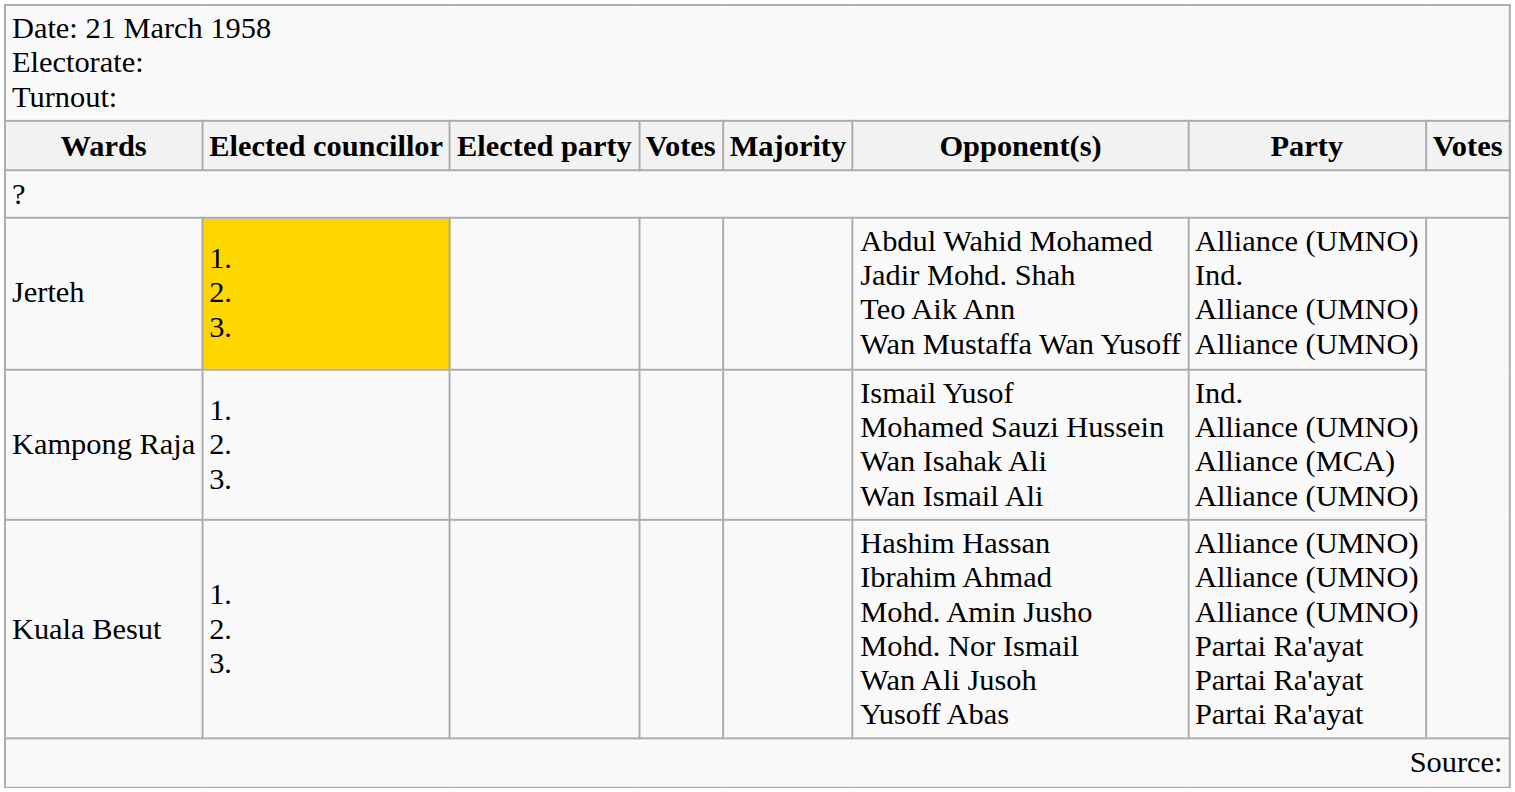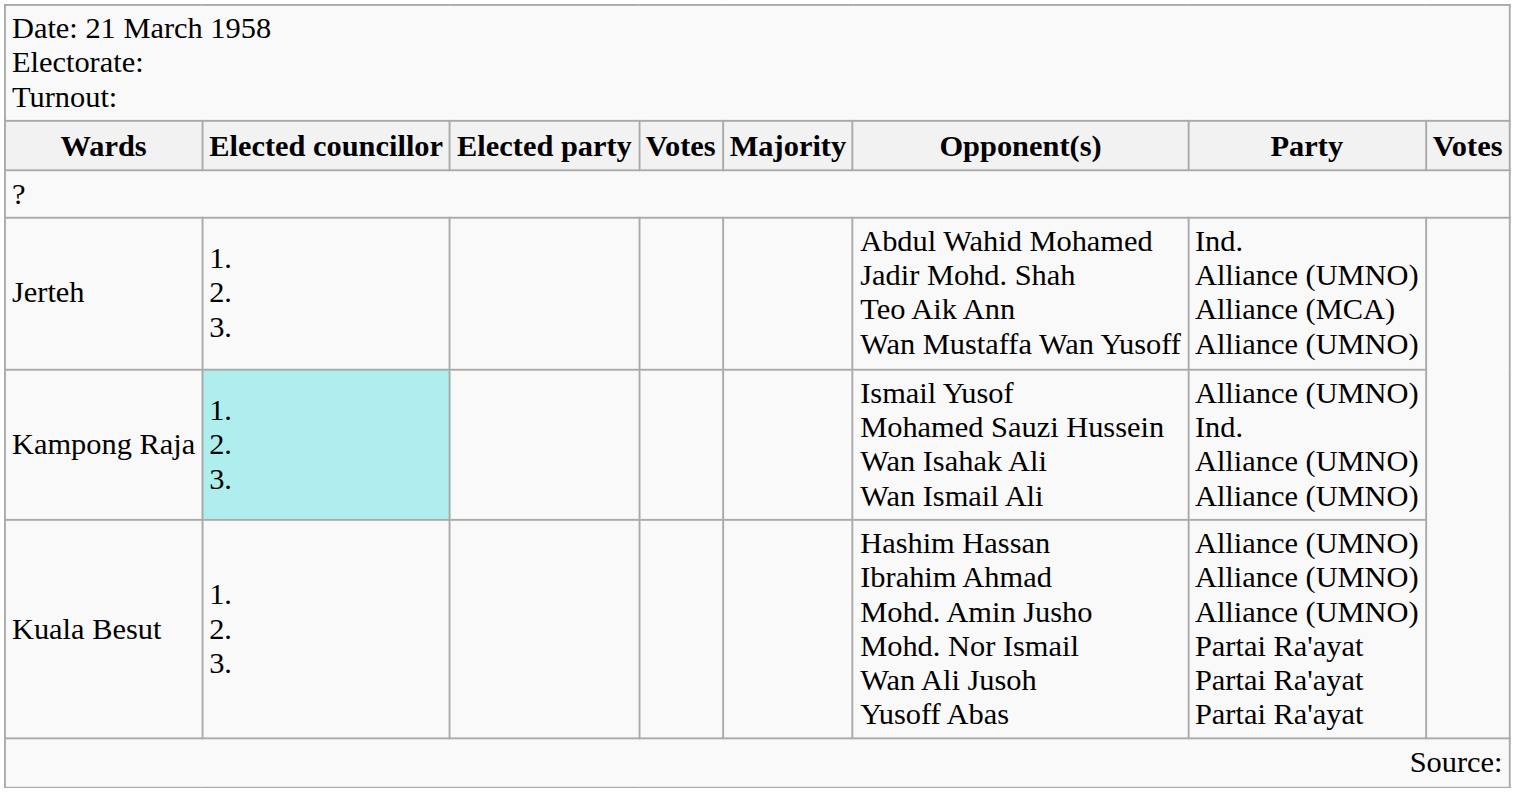Jerteh | column 2: gold background -> no background
Jerteh | column 7: Alliance (UMNO) Ind. Alliance (UMNO) Alliance (UMNO) -> Ind. Alliance (UMNO) Alliance (MCA) Alliance (UMNO)
Kampong Raja | column 2: no background -> paleturquoise background
Kampong Raja | column 7: Ind. Alliance (UMNO) Alliance (MCA) Alliance (UMNO) -> Alliance (UMNO) Ind. Alliance (UMNO) Alliance (UMNO)
